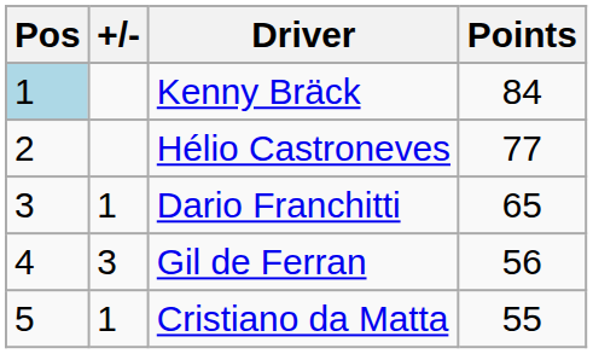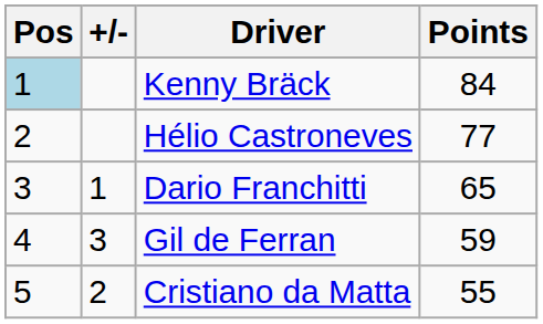Gil de Ferran | Points: 56 -> 59
Cristiano da Matta | +/-: 1 -> 2
